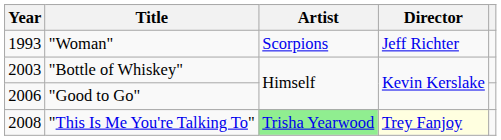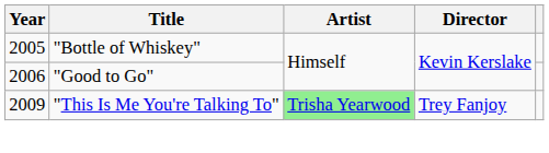- row: 1993 | "Woman" | Scorpions | Jeff Richter
"Bottle of Whiskey" | Year: 2003 -> 2005
"This Is Me You're Talking To" | Year: 2008 -> 2009
"This Is Me You're Talking To" | Director: lightyellow background -> no background
